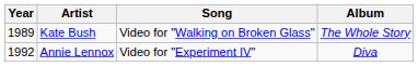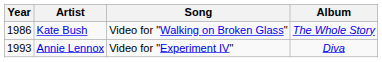Kate Bush | Year: 1989 -> 1986
Annie Lennox | Year: 1992 -> 1993
